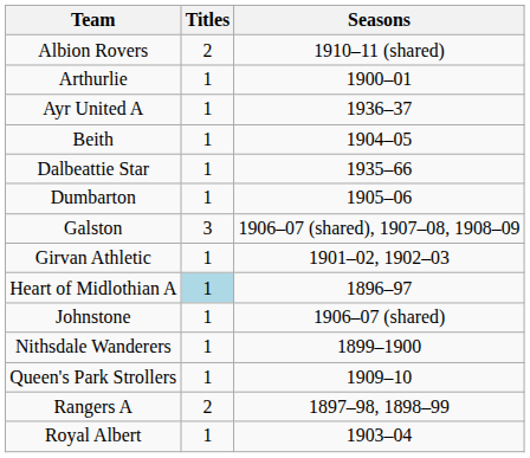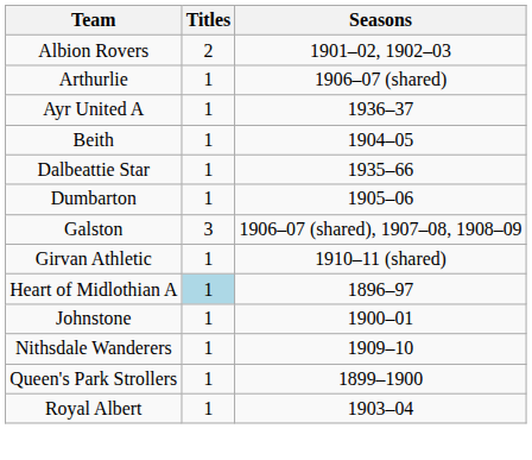Albion Rovers | Seasons: 1910–11 (shared) -> 1901–02, 1902–03
Arthurlie | Seasons: 1900–01 -> 1906–07 (shared)
Girvan Athletic | Seasons: 1901–02, 1902–03 -> 1910–11 (shared)
Johnstone | Seasons: 1906–07 (shared) -> 1900–01
Nithsdale Wanderers | Seasons: 1899–1900 -> 1909–10
Queen's Park Strollers | Seasons: 1909–10 -> 1899–1900
- row: Rangers A | 2 | 1897–98, 1898–99
